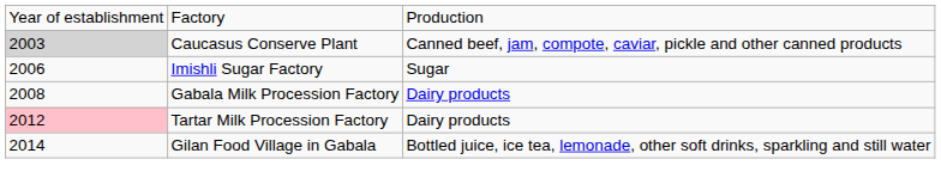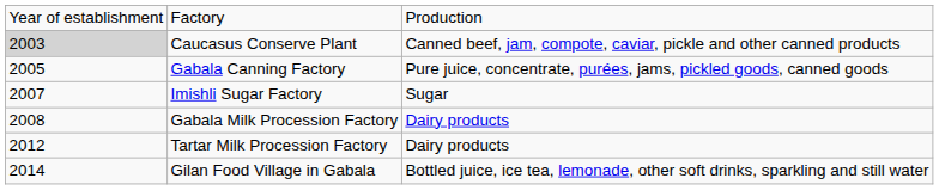+ row: 2005 | Gabala Canning Factory | Pure juice, concentrate, purées, jams, pickled goods, canned goods
Imishli Sugar Factory | column 1: 2006 -> 2007
Tartar Milk Procession Factory | column 1: pink background -> no background
